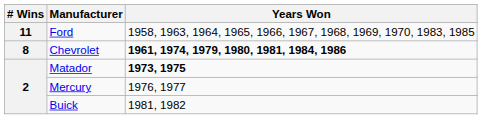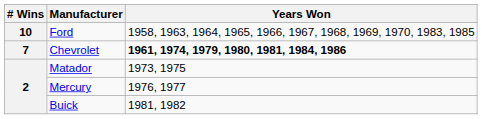Ford | # Wins: 11 -> 10
Chevrolet | # Wins: 8 -> 7
Matador | Years Won: bold -> normal
